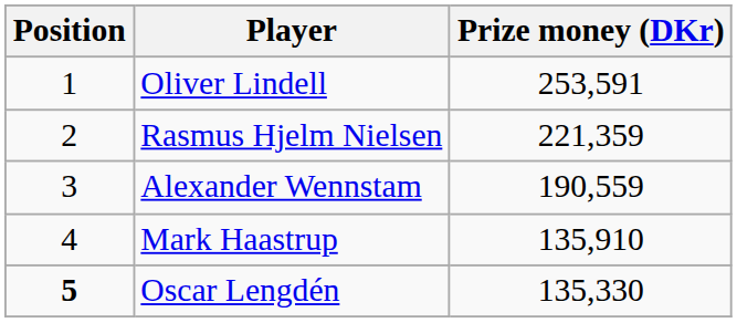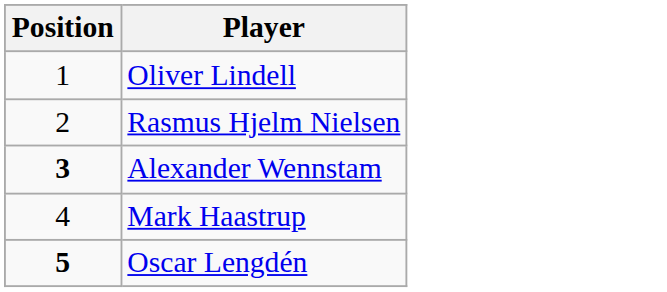- column: Prize money (DKr) | 253,591 | 221,359 | 190,559 | 135,910 | 135,330
Alexander Wennstam | Position: normal -> bold
